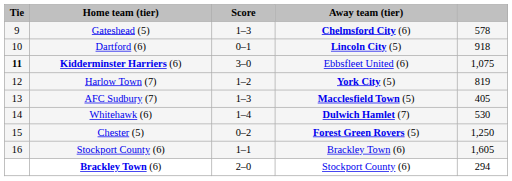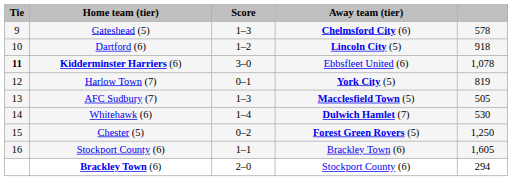Dartford (6) | Score: 0–1 -> 1–2
Kidderminster Harriers (6) | column 5: 1,075 -> 1,078
Harlow Town (7) | Score: 1–2 -> 0–1
AFC Sudbury (7) | column 5: 405 -> 505
